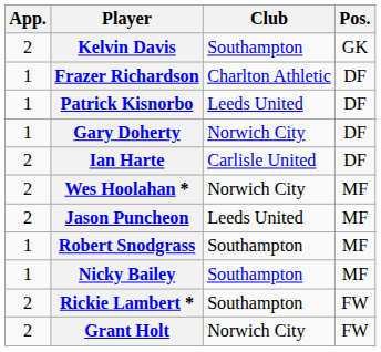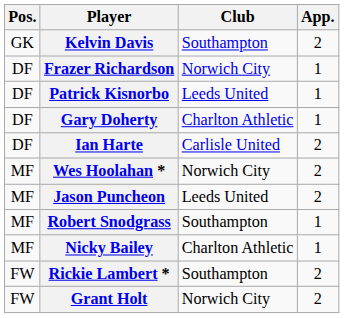columns swapped: Pos. <-> App.
Frazer Richardson | Club: Charlton Athletic -> Norwich City
Gary Doherty | Club: Norwich City -> Charlton Athletic
Nicky Bailey | Club: Southampton -> Charlton Athletic
